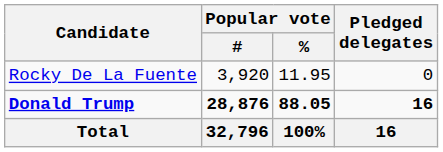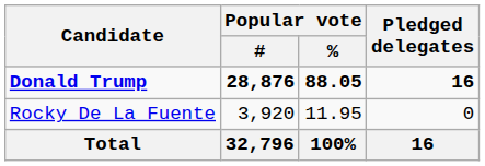rows swapped: Donald Trump <-> Rocky De La Fuente
